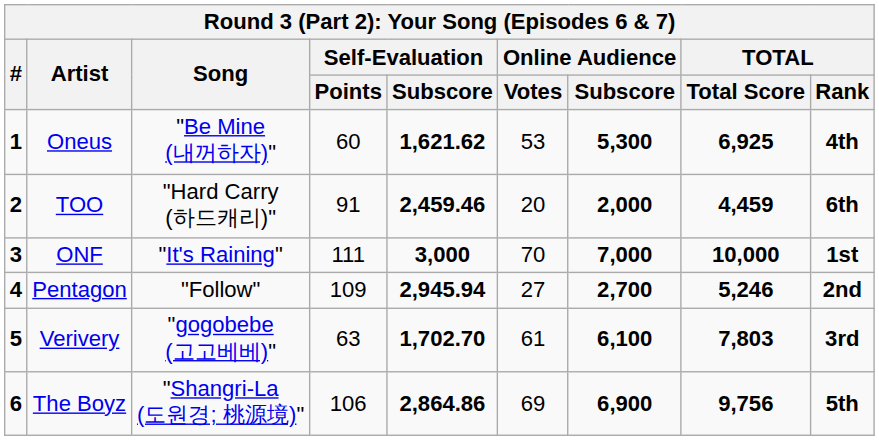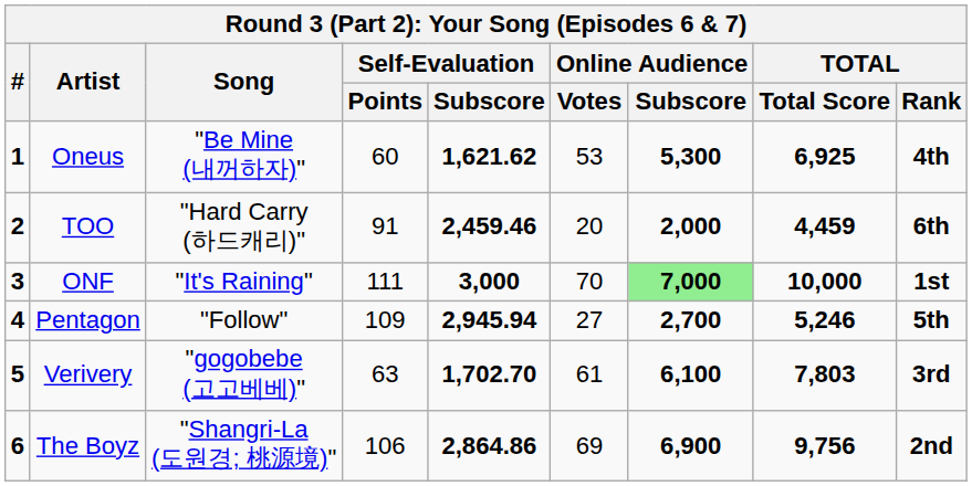ONF | Online Audience / Subscore: no background -> lightgreen background
Pentagon | TOTAL / Rank: 2nd -> 5th
The Boyz | TOTAL / Rank: 5th -> 2nd
